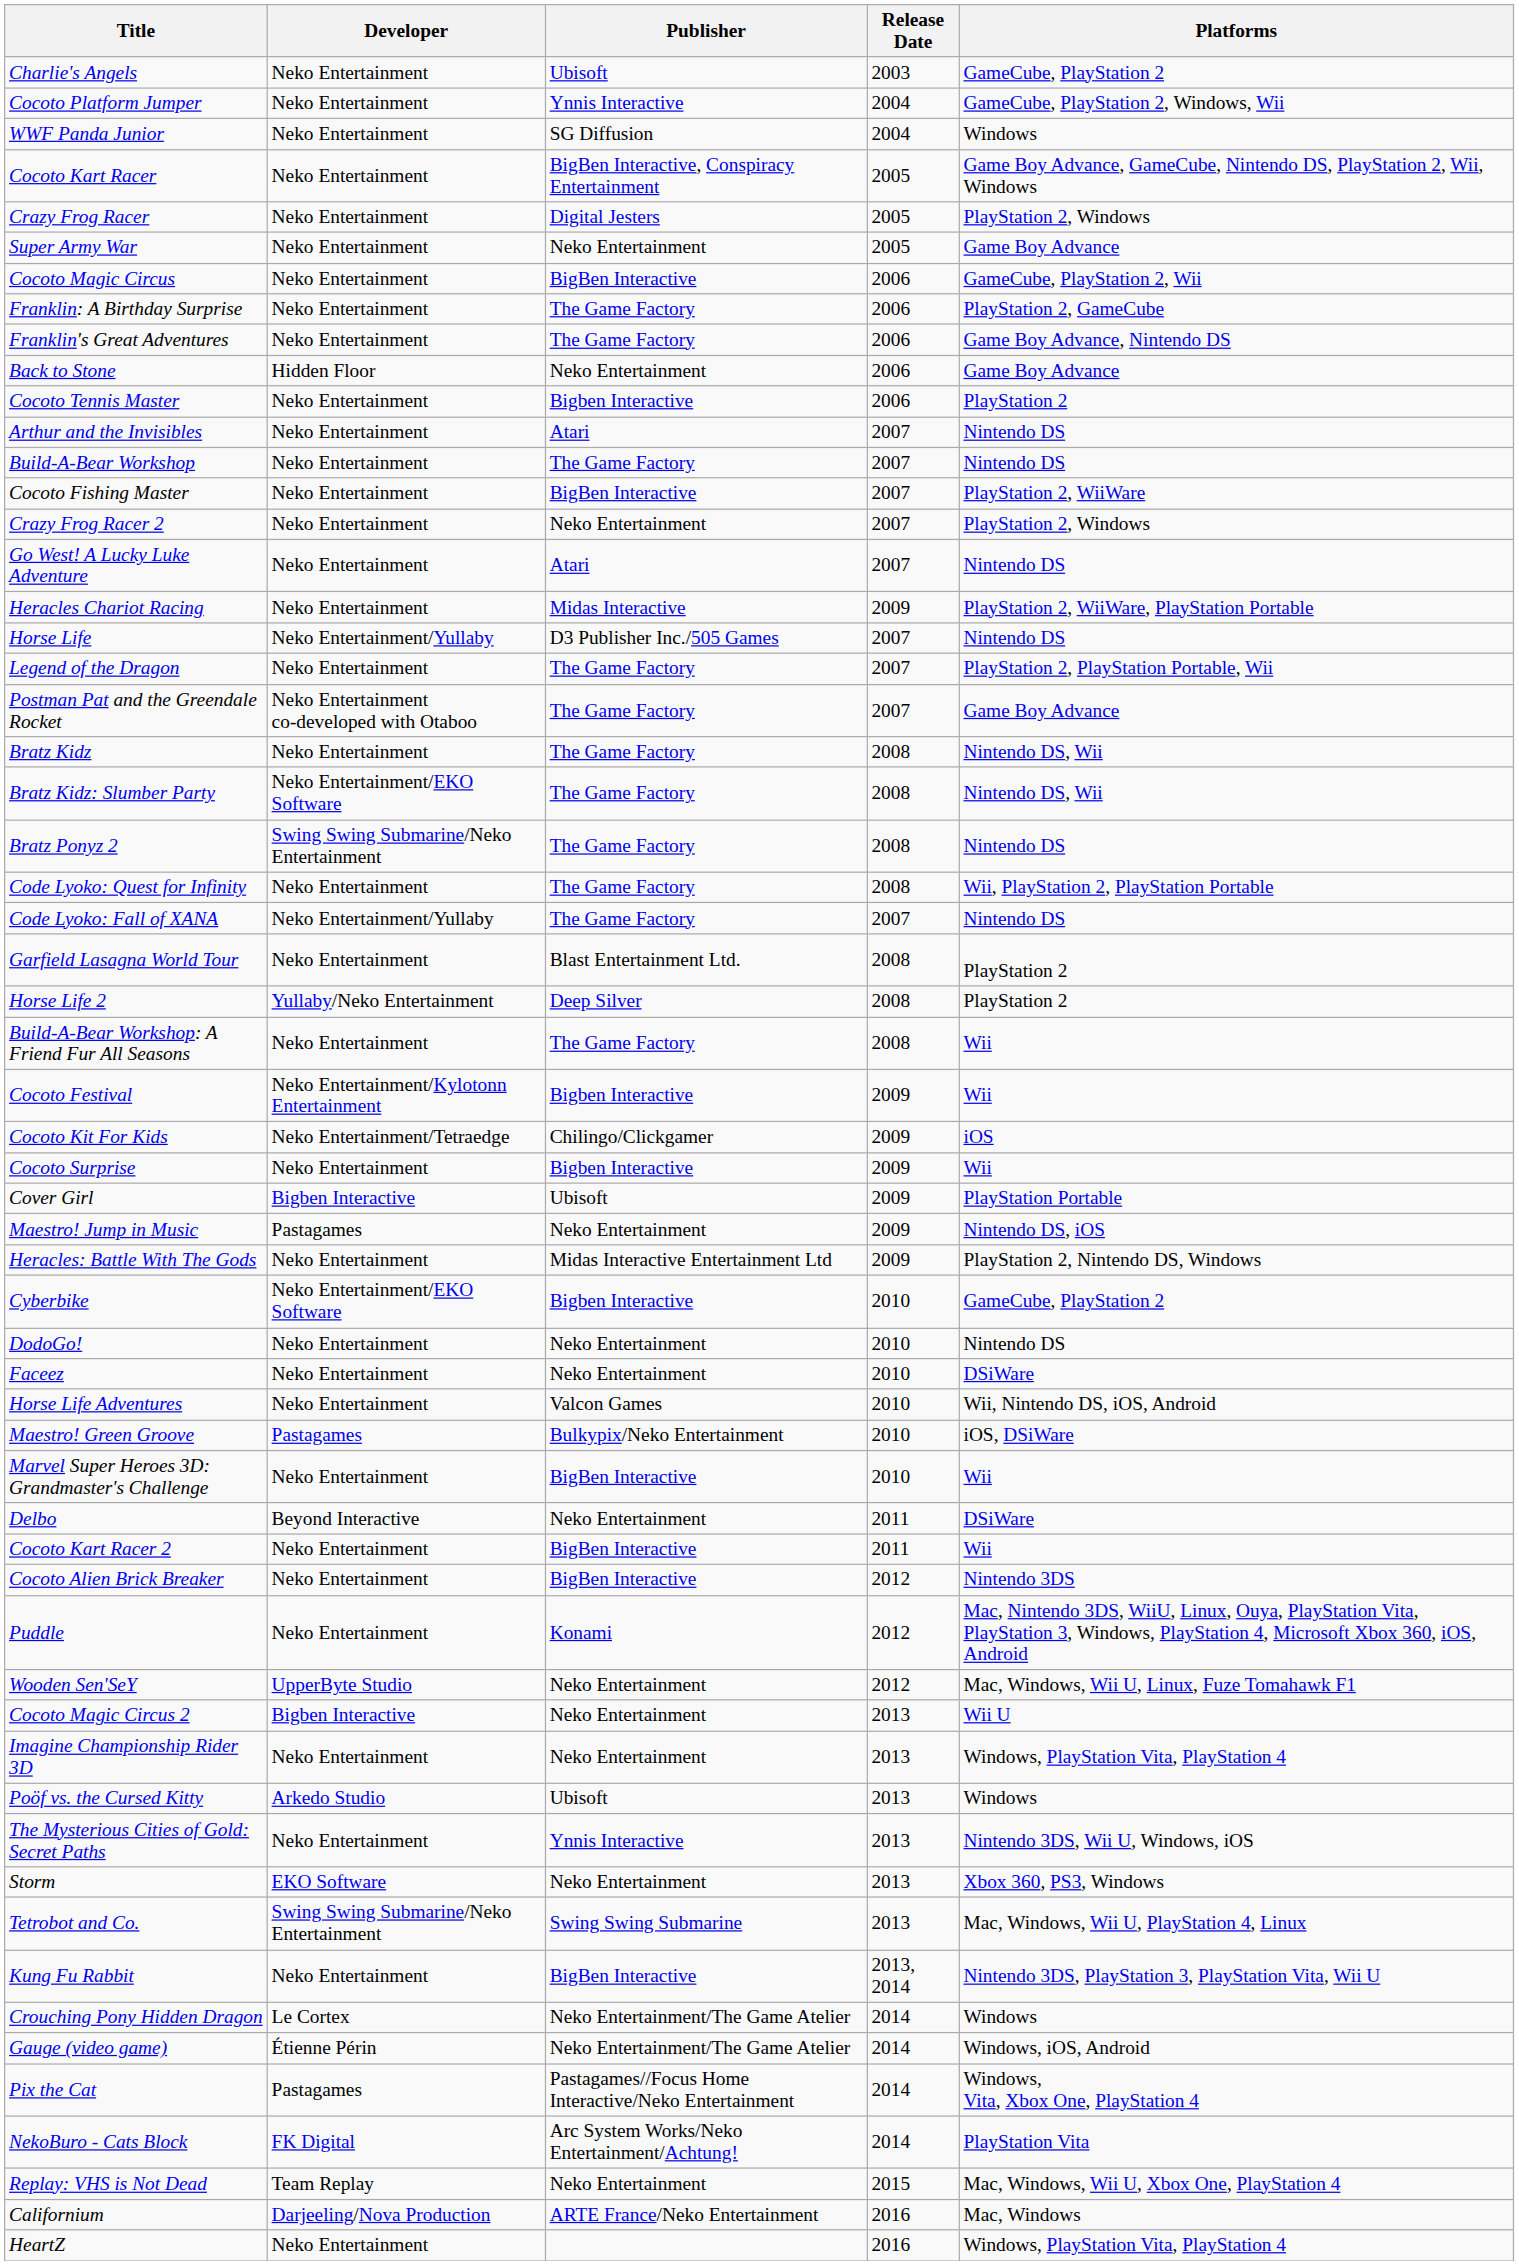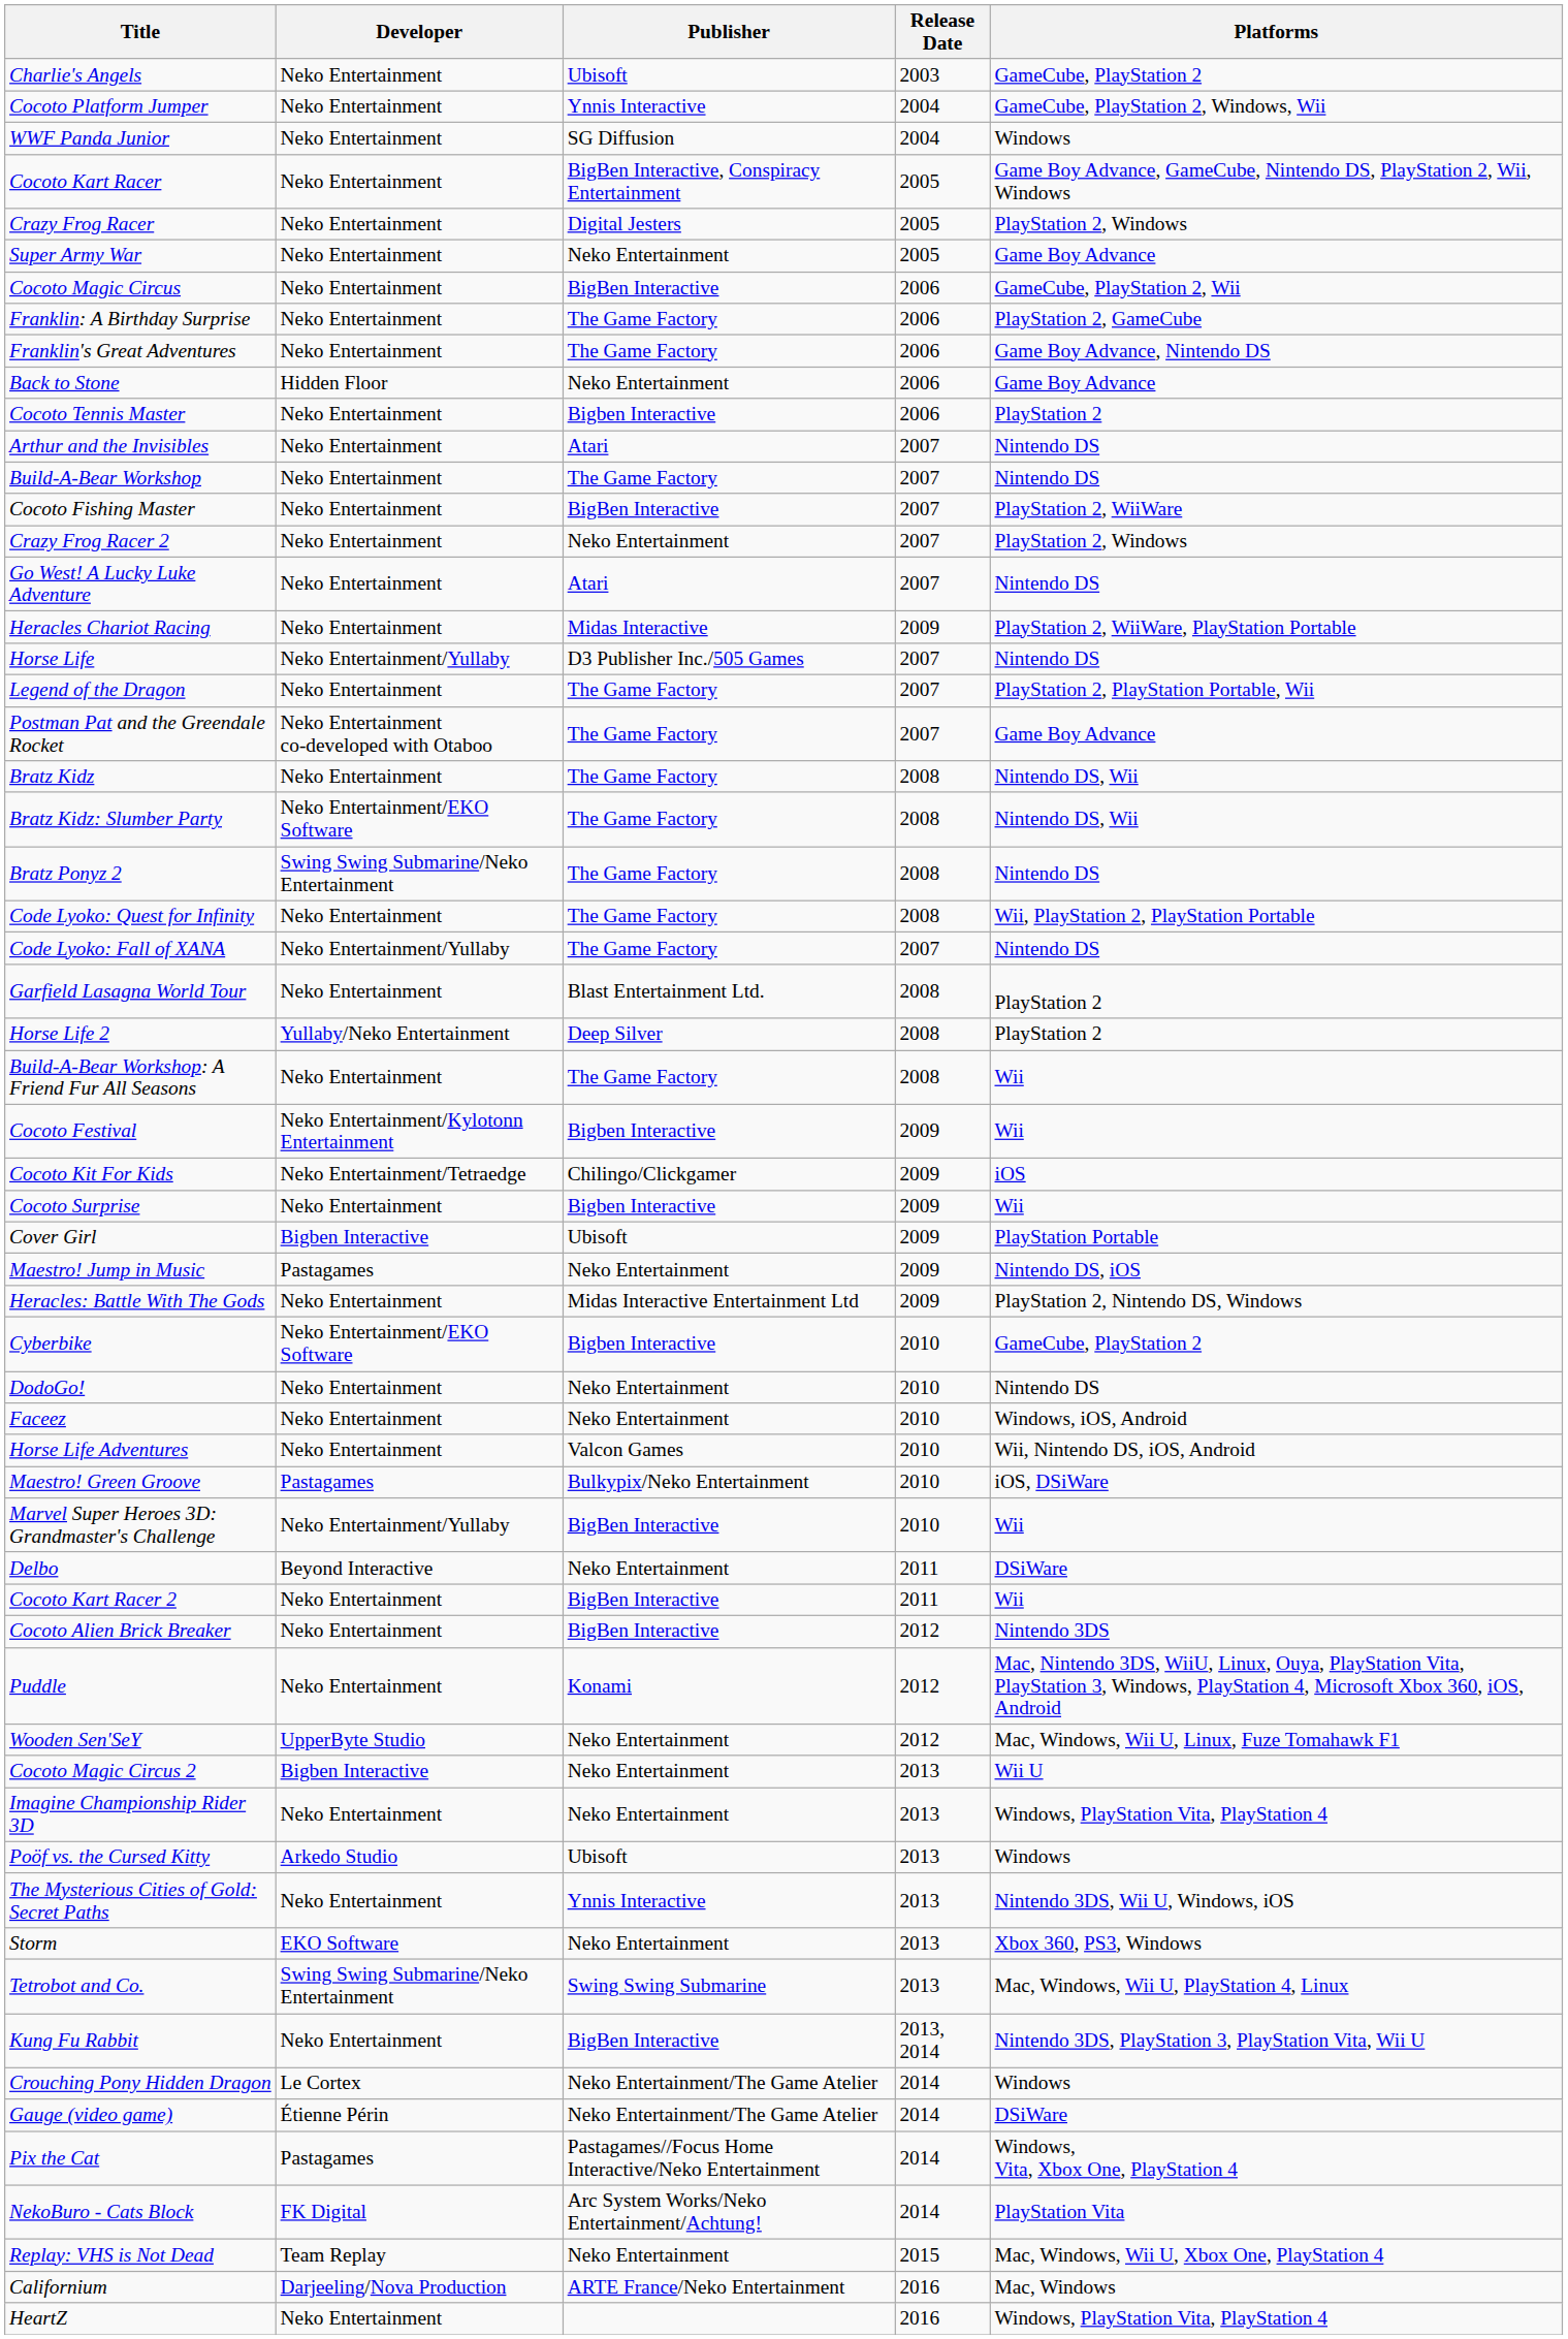Faceez | Platforms: DSiWare -> Windows, iOS, Android
Marvel Super Heroes 3D: Grandmaster's Challenge | Developer: Neko Entertainment -> Neko Entertainment/Yullaby
Gauge (video game) | Platforms: Windows, iOS, Android -> DSiWare
